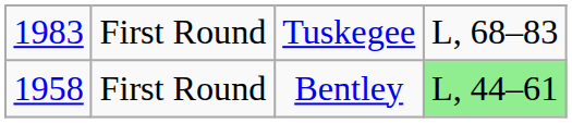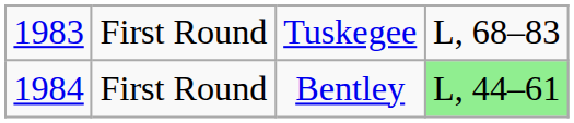First Round / Bentley | column 1: 1958 -> 1984
